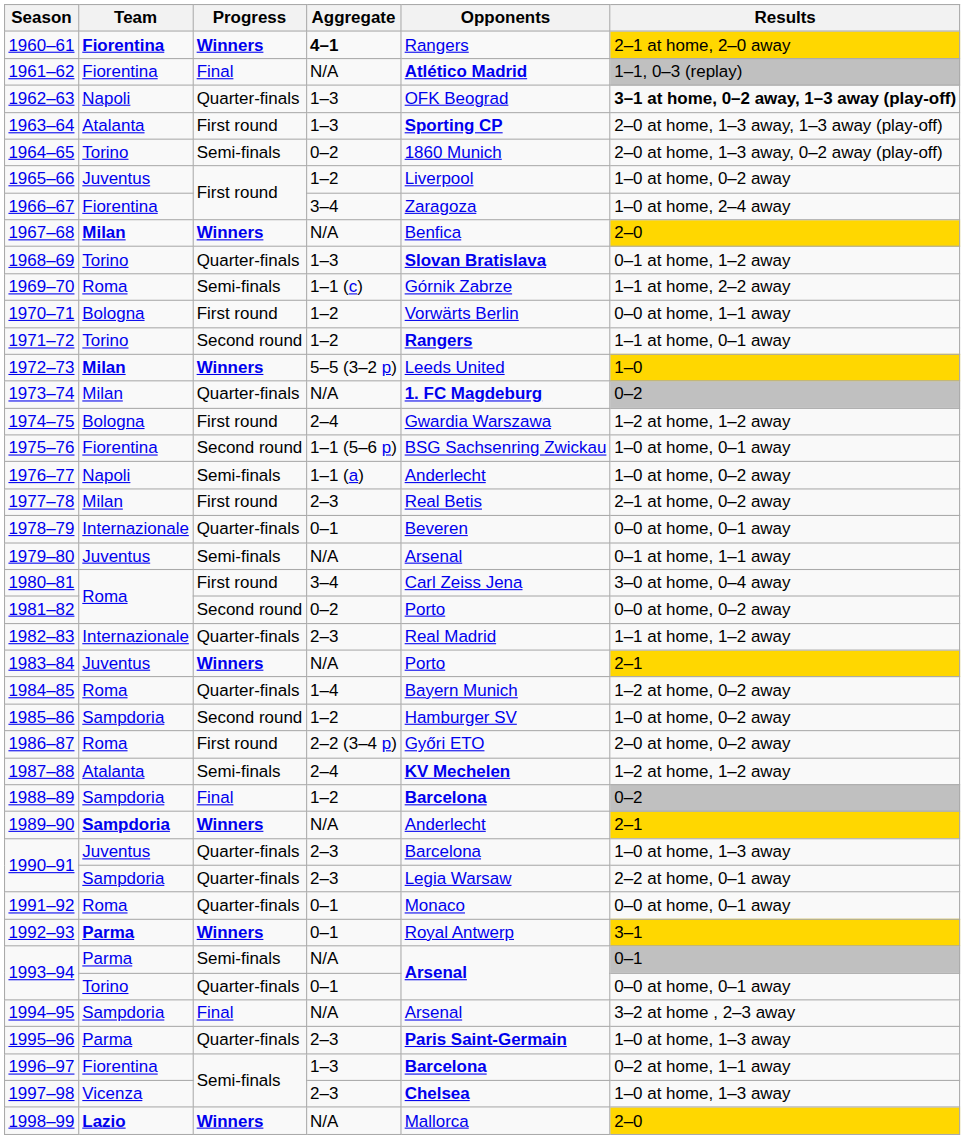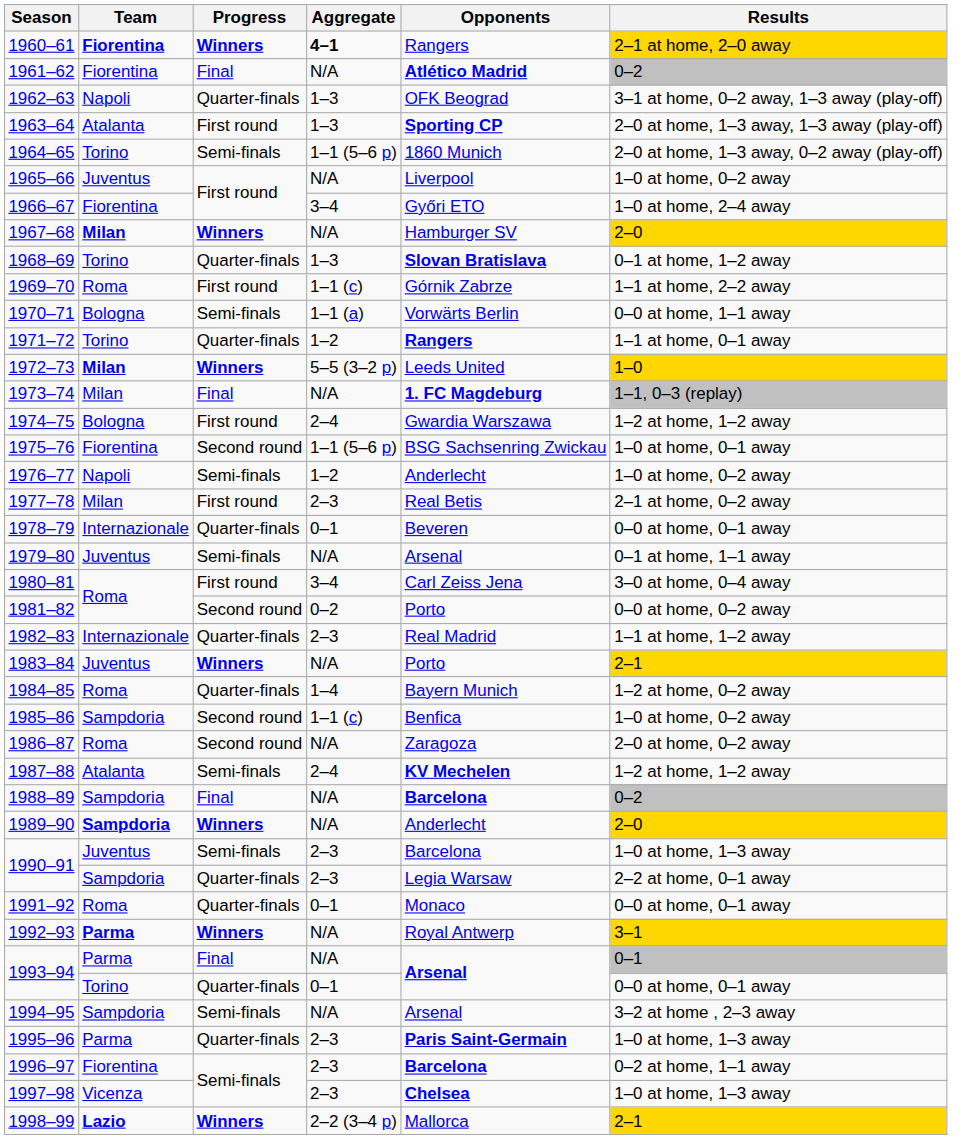1961–62 | Results: 1–1, 0–3 (replay) -> 0–2
1962–63 | Results: bold -> normal
1964–65 | Aggregate: 0–2 -> 1–1 (5–6 p)
1965–66 | Aggregate: 1–2 -> N/A
1966–67 | Opponents: Zaragoza -> Győri ETO
1967–68 | Opponents: Benfica -> Hamburger SV
1969–70 | Progress: Semi-finals -> First round
1970–71 | Progress: First round -> Semi-finals
1970–71 | Aggregate: 1–2 -> 1–1 (a)
1971–72 | Progress: Second round -> Quarter-finals
1973–74 | Progress: Quarter-finals -> Final
1973–74 | Results: 0–2 -> 1–1, 0–3 (replay)
1976–77 | Aggregate: 1–1 (a) -> 1–2
1985–86 | Aggregate: 1–2 -> 1–1 (c)
1985–86 | Opponents: Hamburger SV -> Benfica
1986–87 | Progress: First round -> Second round
1986–87 | Aggregate: 2–2 (3–4 p) -> N/A
1986–87 | Opponents: Győri ETO -> Zaragoza
1988–89 | Aggregate: 1–2 -> N/A
1989–90 | Results: 2–1 -> 2–0
1990–91 / Juventus | Progress: Quarter-finals -> Semi-finals
1992–93 | Aggregate: 0–1 -> N/A
1993–94 / Parma | Progress: Semi-finals -> Final
1994–95 | Progress: Final -> Semi-finals
1996–97 | Aggregate: 1–3 -> 2–3
1998–99 | Aggregate: N/A -> 2–2 (3–4 p)
1998–99 | Results: 2–0 -> 2–1
